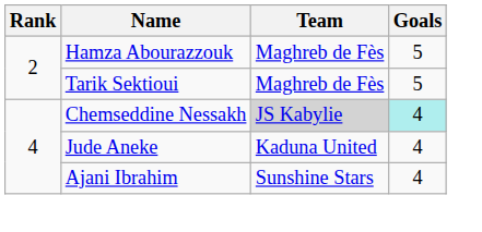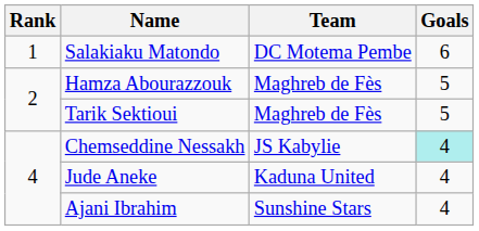+ row: 1 | Salakiaku Matondo | DC Motema Pembe | 6
Chemseddine Nessakh | Team: lightgrey background -> no background
